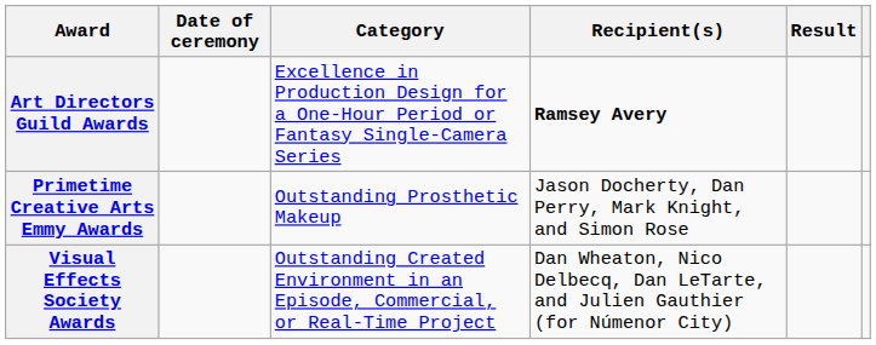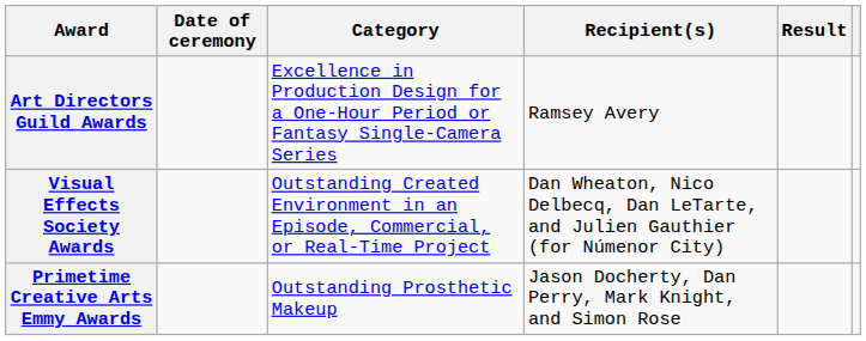Art Directors Guild Awards | Recipient(s): bold -> normal
rows swapped: Primetime Creative Arts Emmy Awards <-> Visual Effects Society Awards
